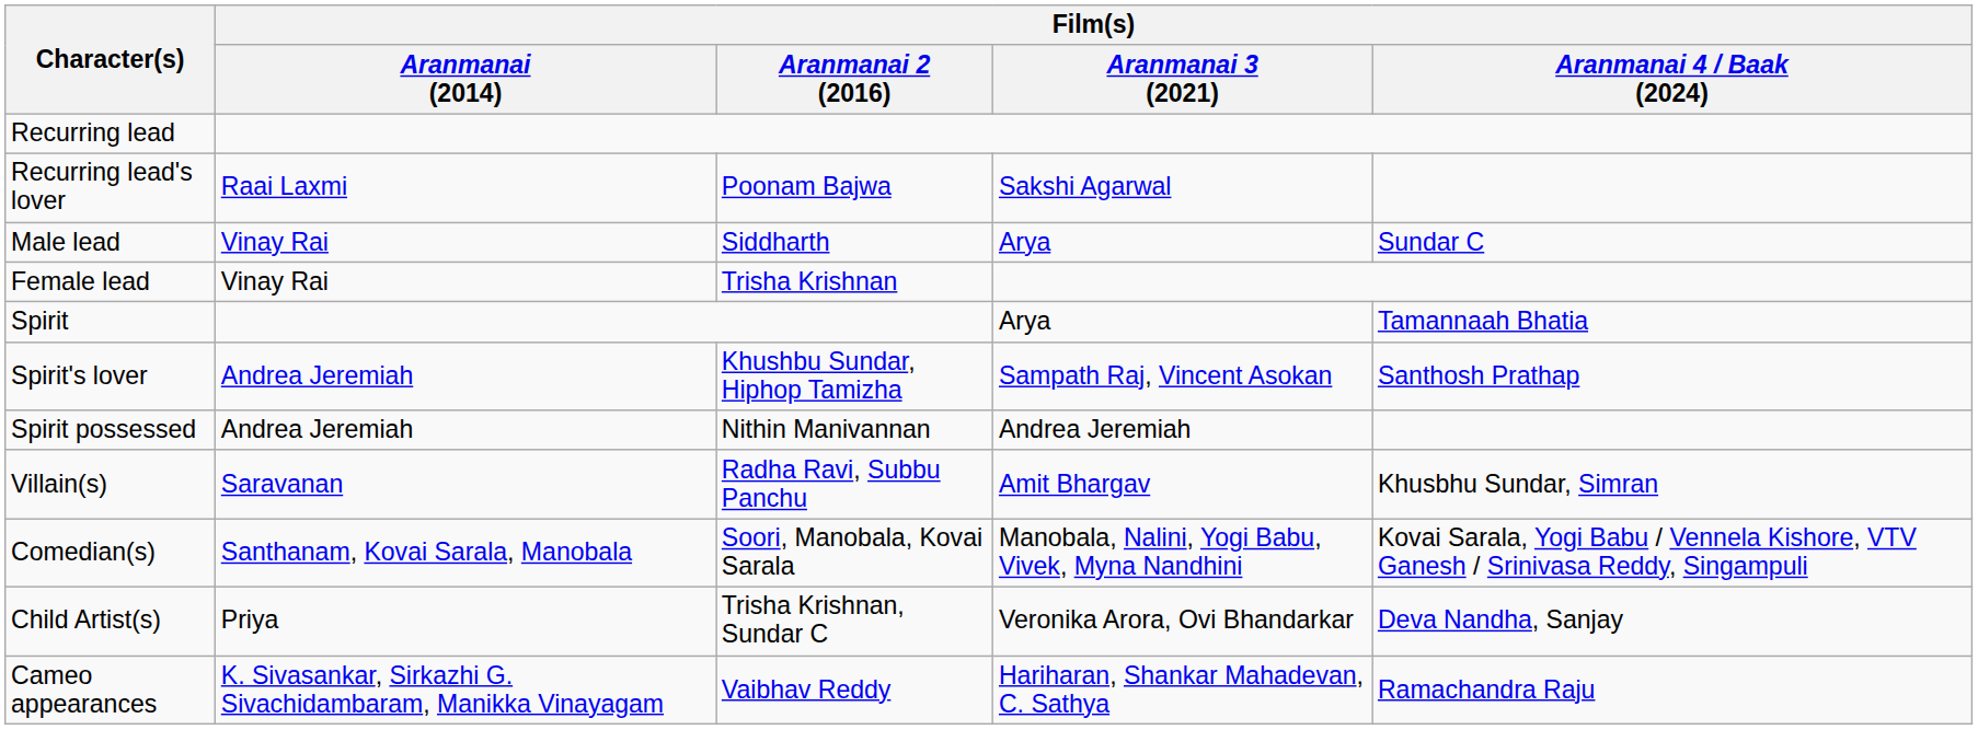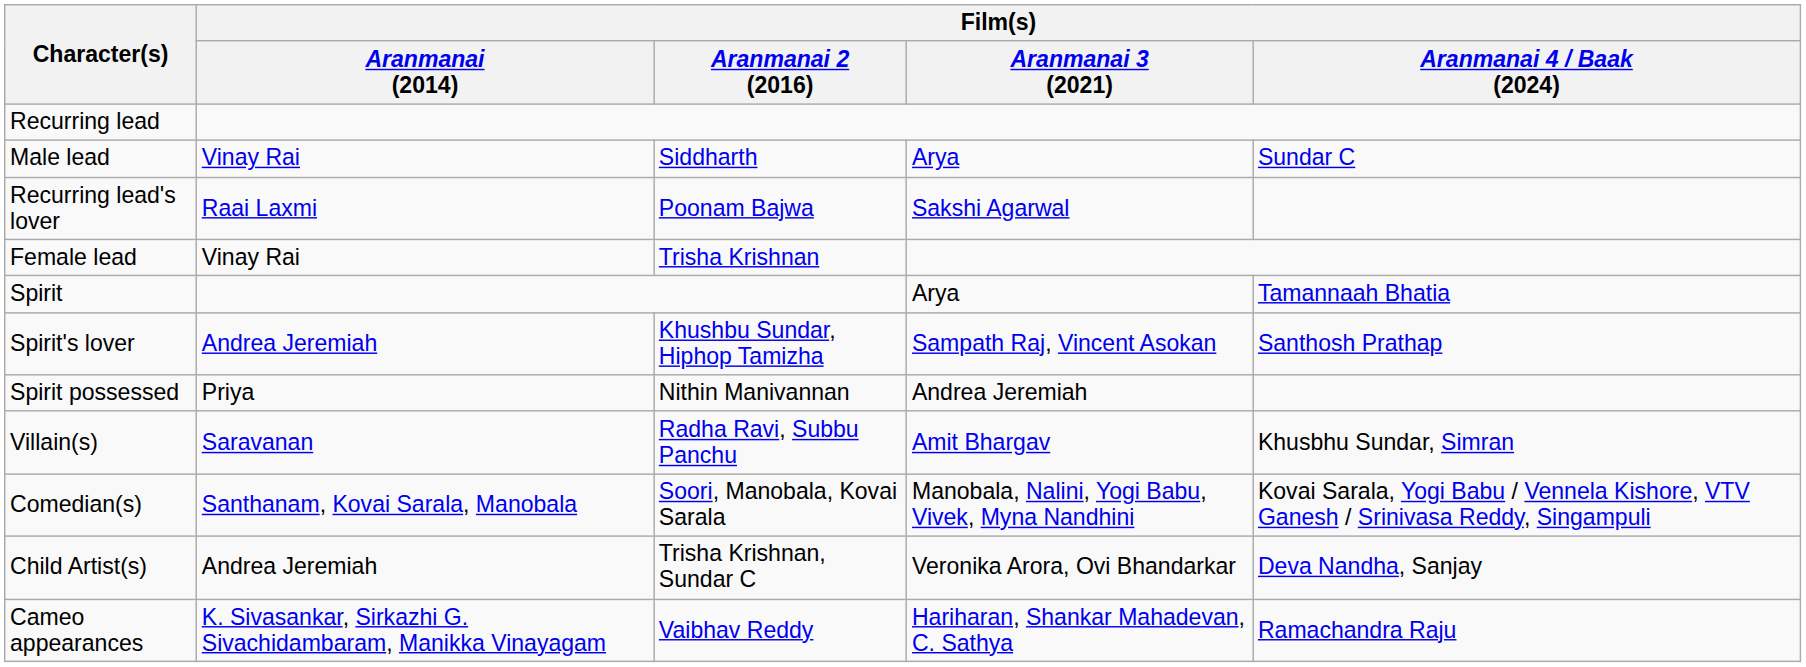rows swapped: Recurring lead's lover <-> Male lead
Spirit possessed | Film(s) / Aranmanai (2014): Andrea Jeremiah -> Priya
Child Artist(s) | Film(s) / Aranmanai (2014): Priya -> Andrea Jeremiah
